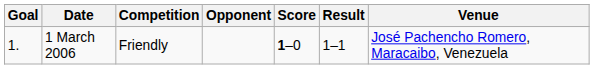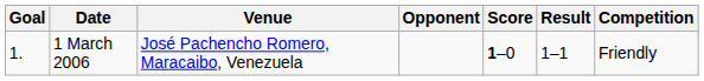columns swapped: Venue <-> Competition
